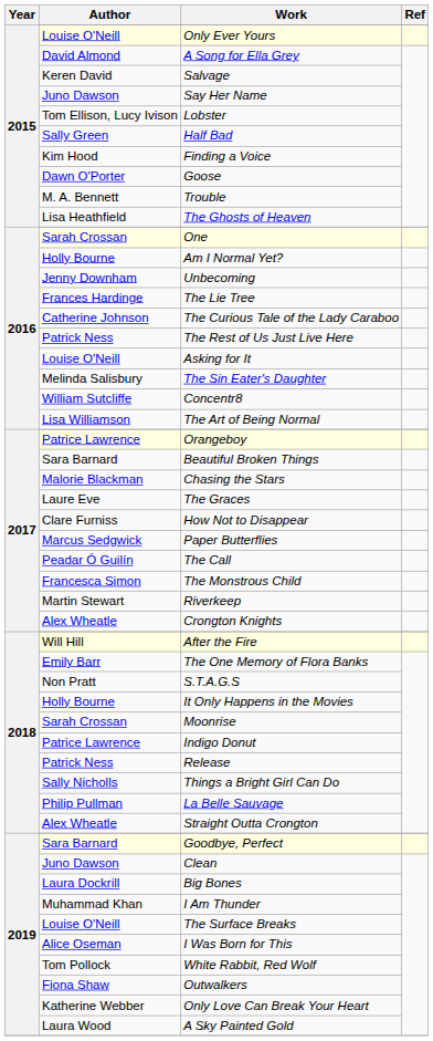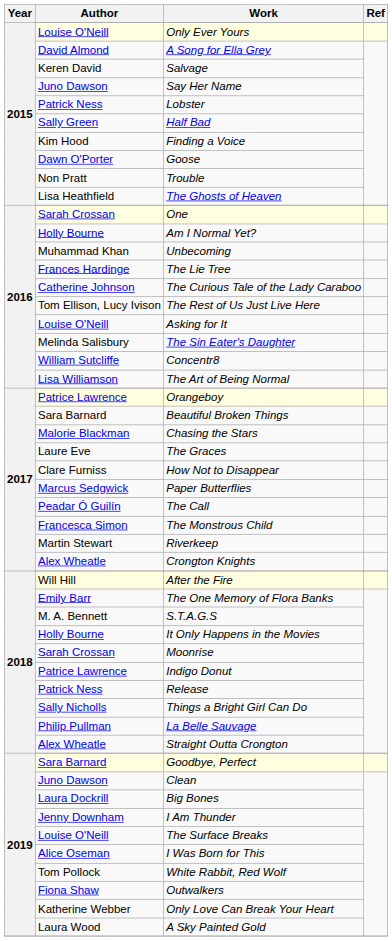Lobster | Author: Tom Ellison, Lucy Ivison -> Patrick Ness
Trouble | Author: M. A. Bennett -> Non Pratt
Unbecoming | Author: Jenny Downham -> Muhammad Khan
The Rest of Us Just Live Here | Author: Patrick Ness -> Tom Ellison, Lucy Ivison
S.T.A.G.S | Author: Non Pratt -> M. A. Bennett
I Am Thunder | Author: Muhammad Khan -> Jenny Downham
